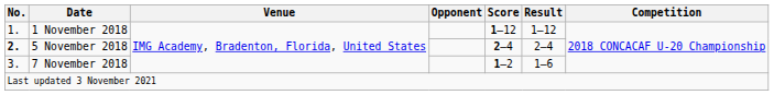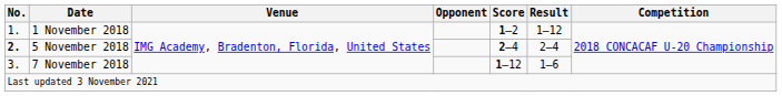1 November 2018 | Score: 1–12 -> 1–2
7 November 2018 | Score: 1–2 -> 1–12
